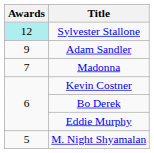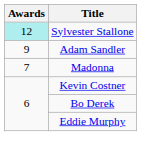- row: 5 | M. Night Shyamalan
